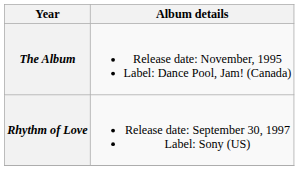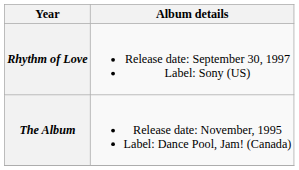rows swapped: The Album <-> Rhythm of Love
